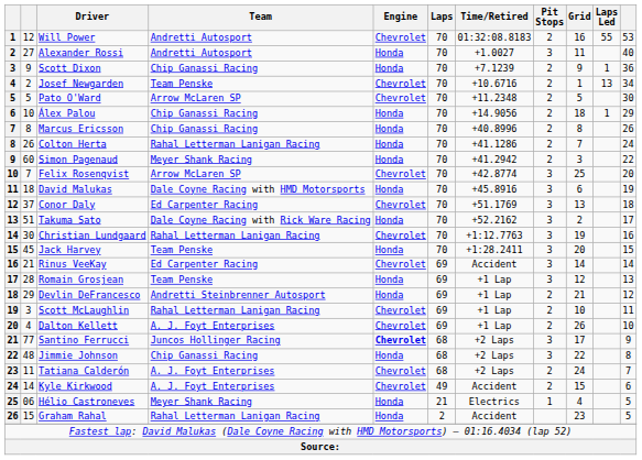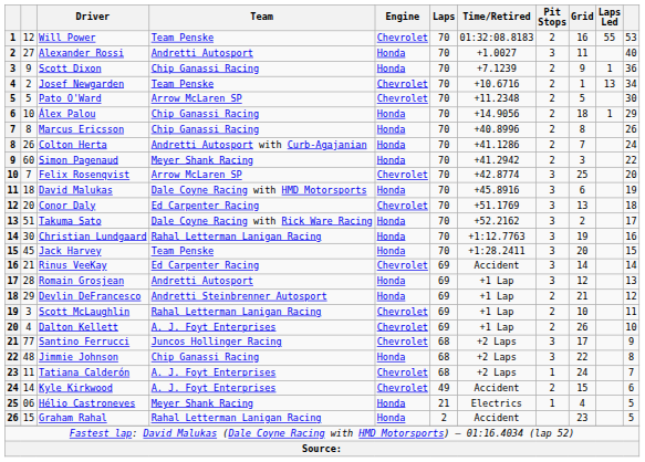Will Power | Team: Andretti Autosport -> Team Penske
Colton Herta | Team: Rahal Letterman Lanigan Racing -> Andretti Autosport with Curb-Agajanian
Conor Daly | column 2: 37 -> 20
Christian Lundgaard | Engine: Chevrolet -> Honda
Romain Grosjean | Team: Team Penske -> Andretti Autosport
Santino Ferrucci | Engine: bold -> normal
Tatiana Calderón | Pit Stops: 2 -> 1
